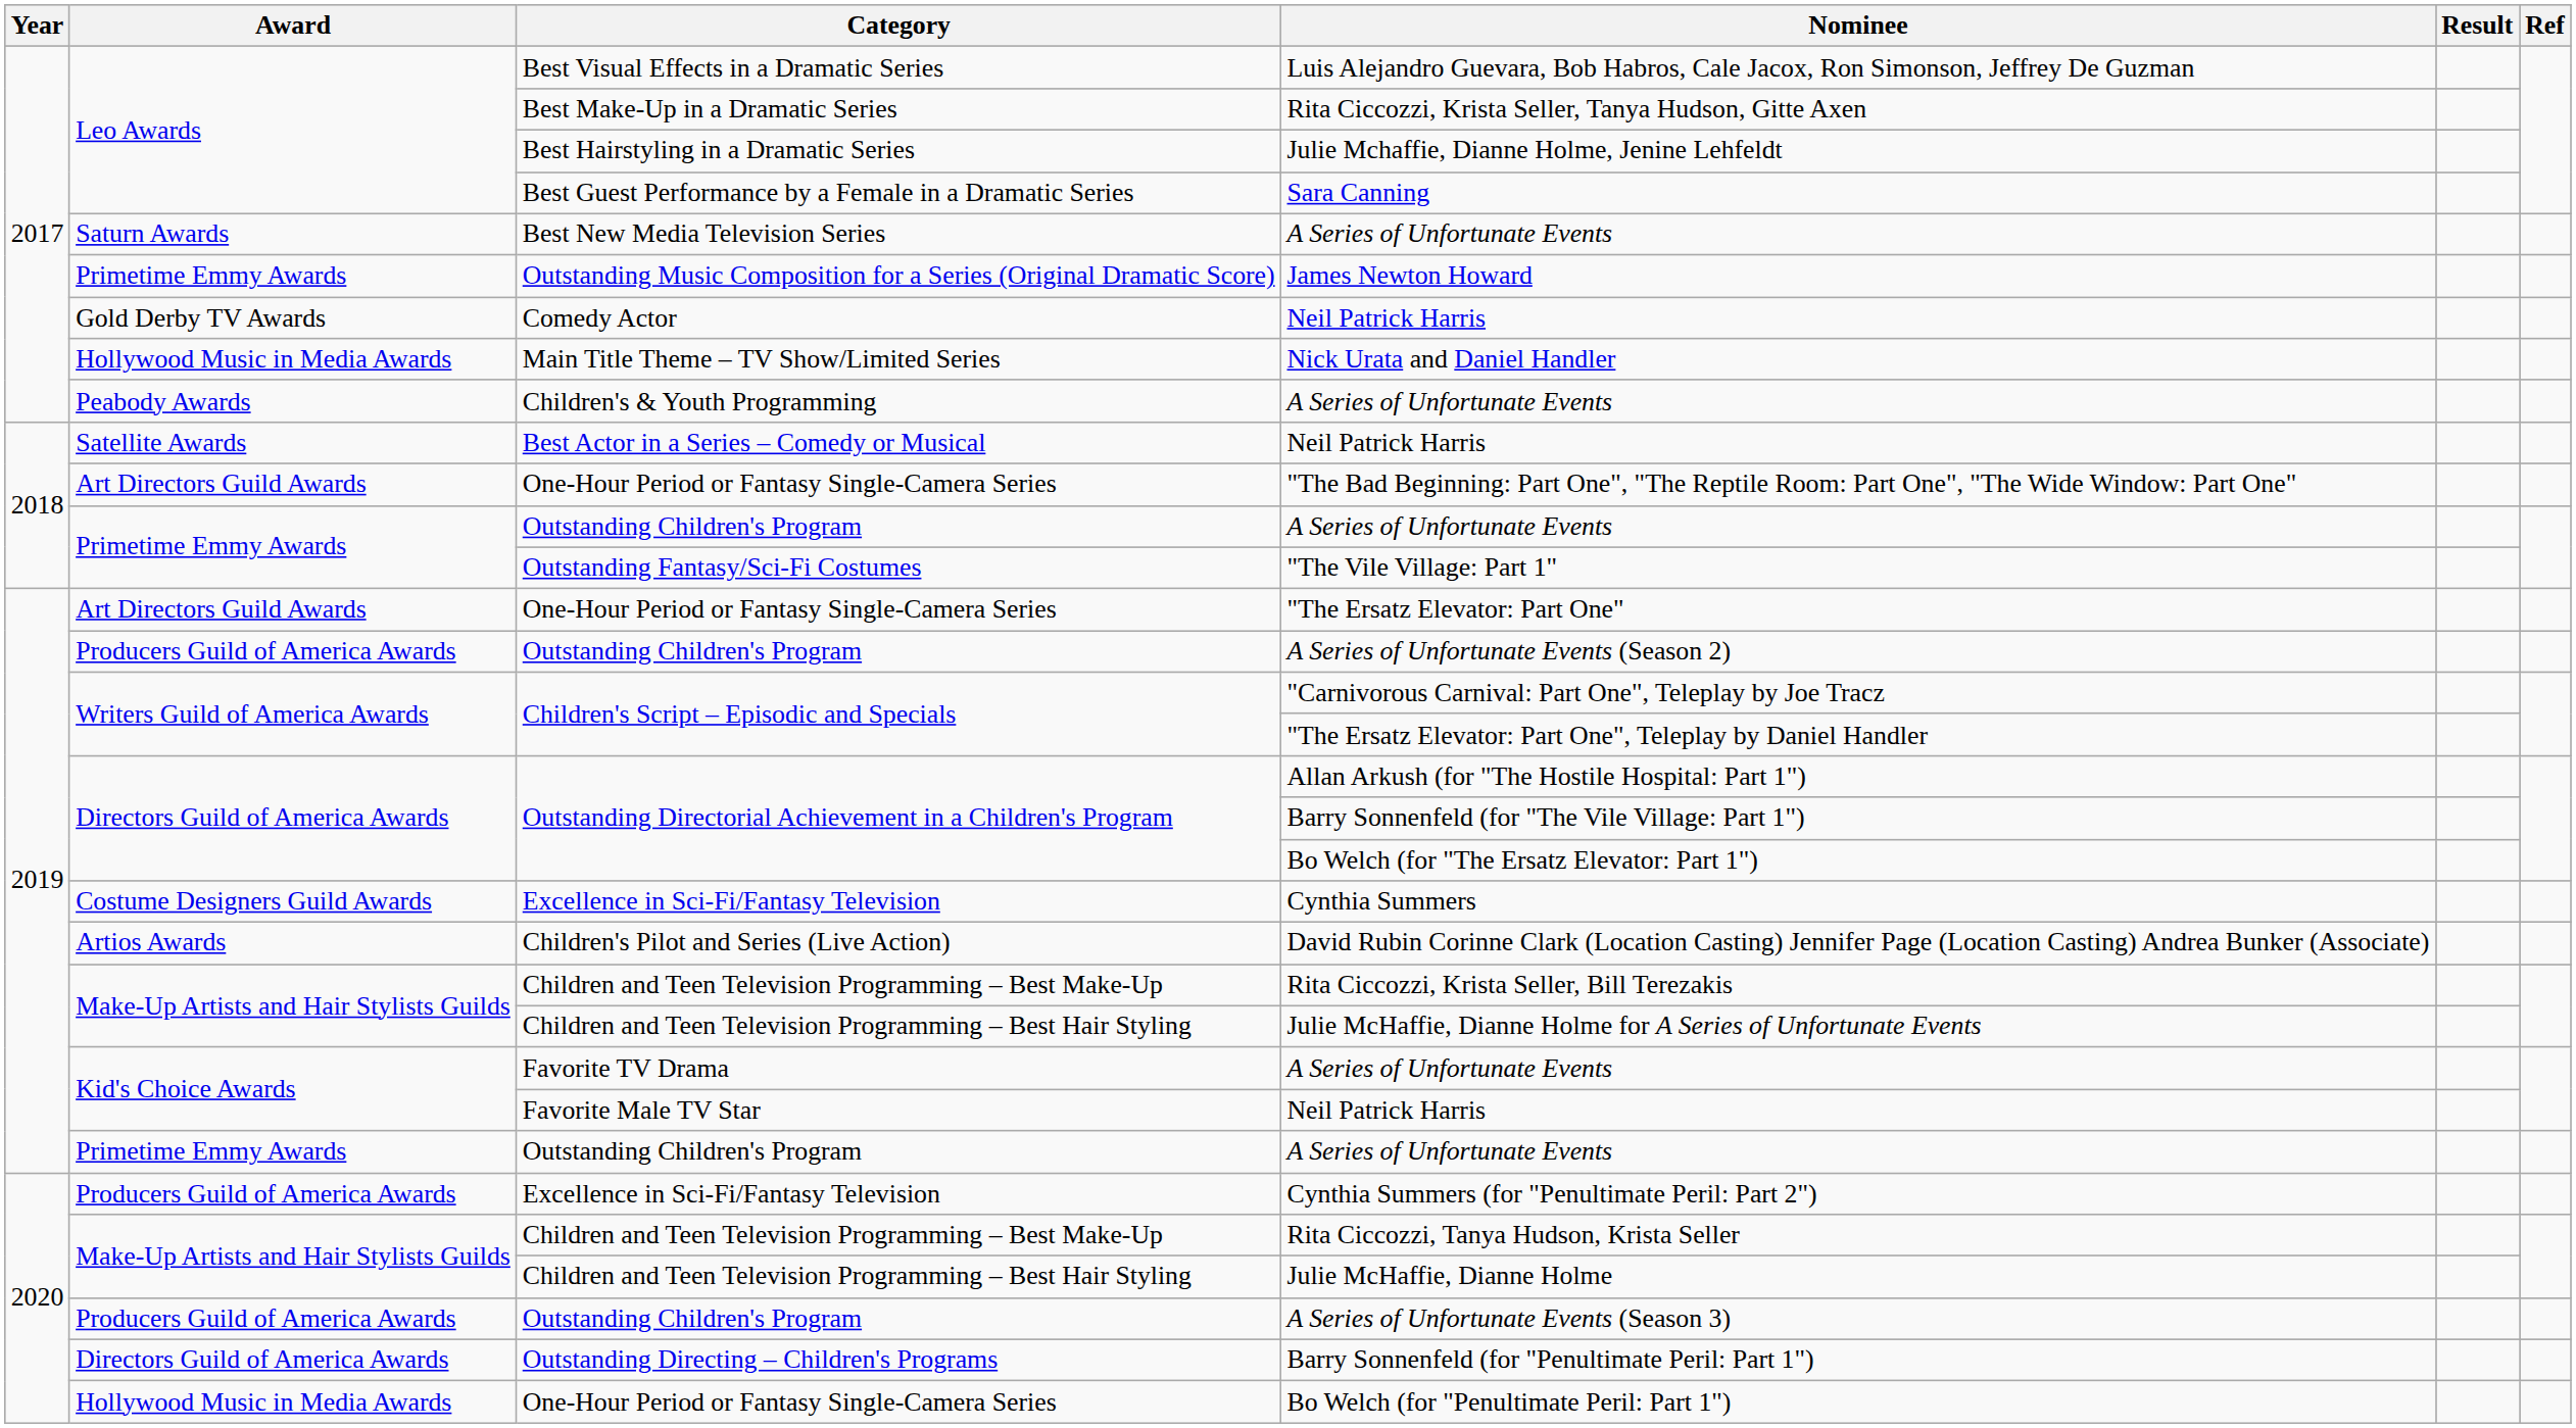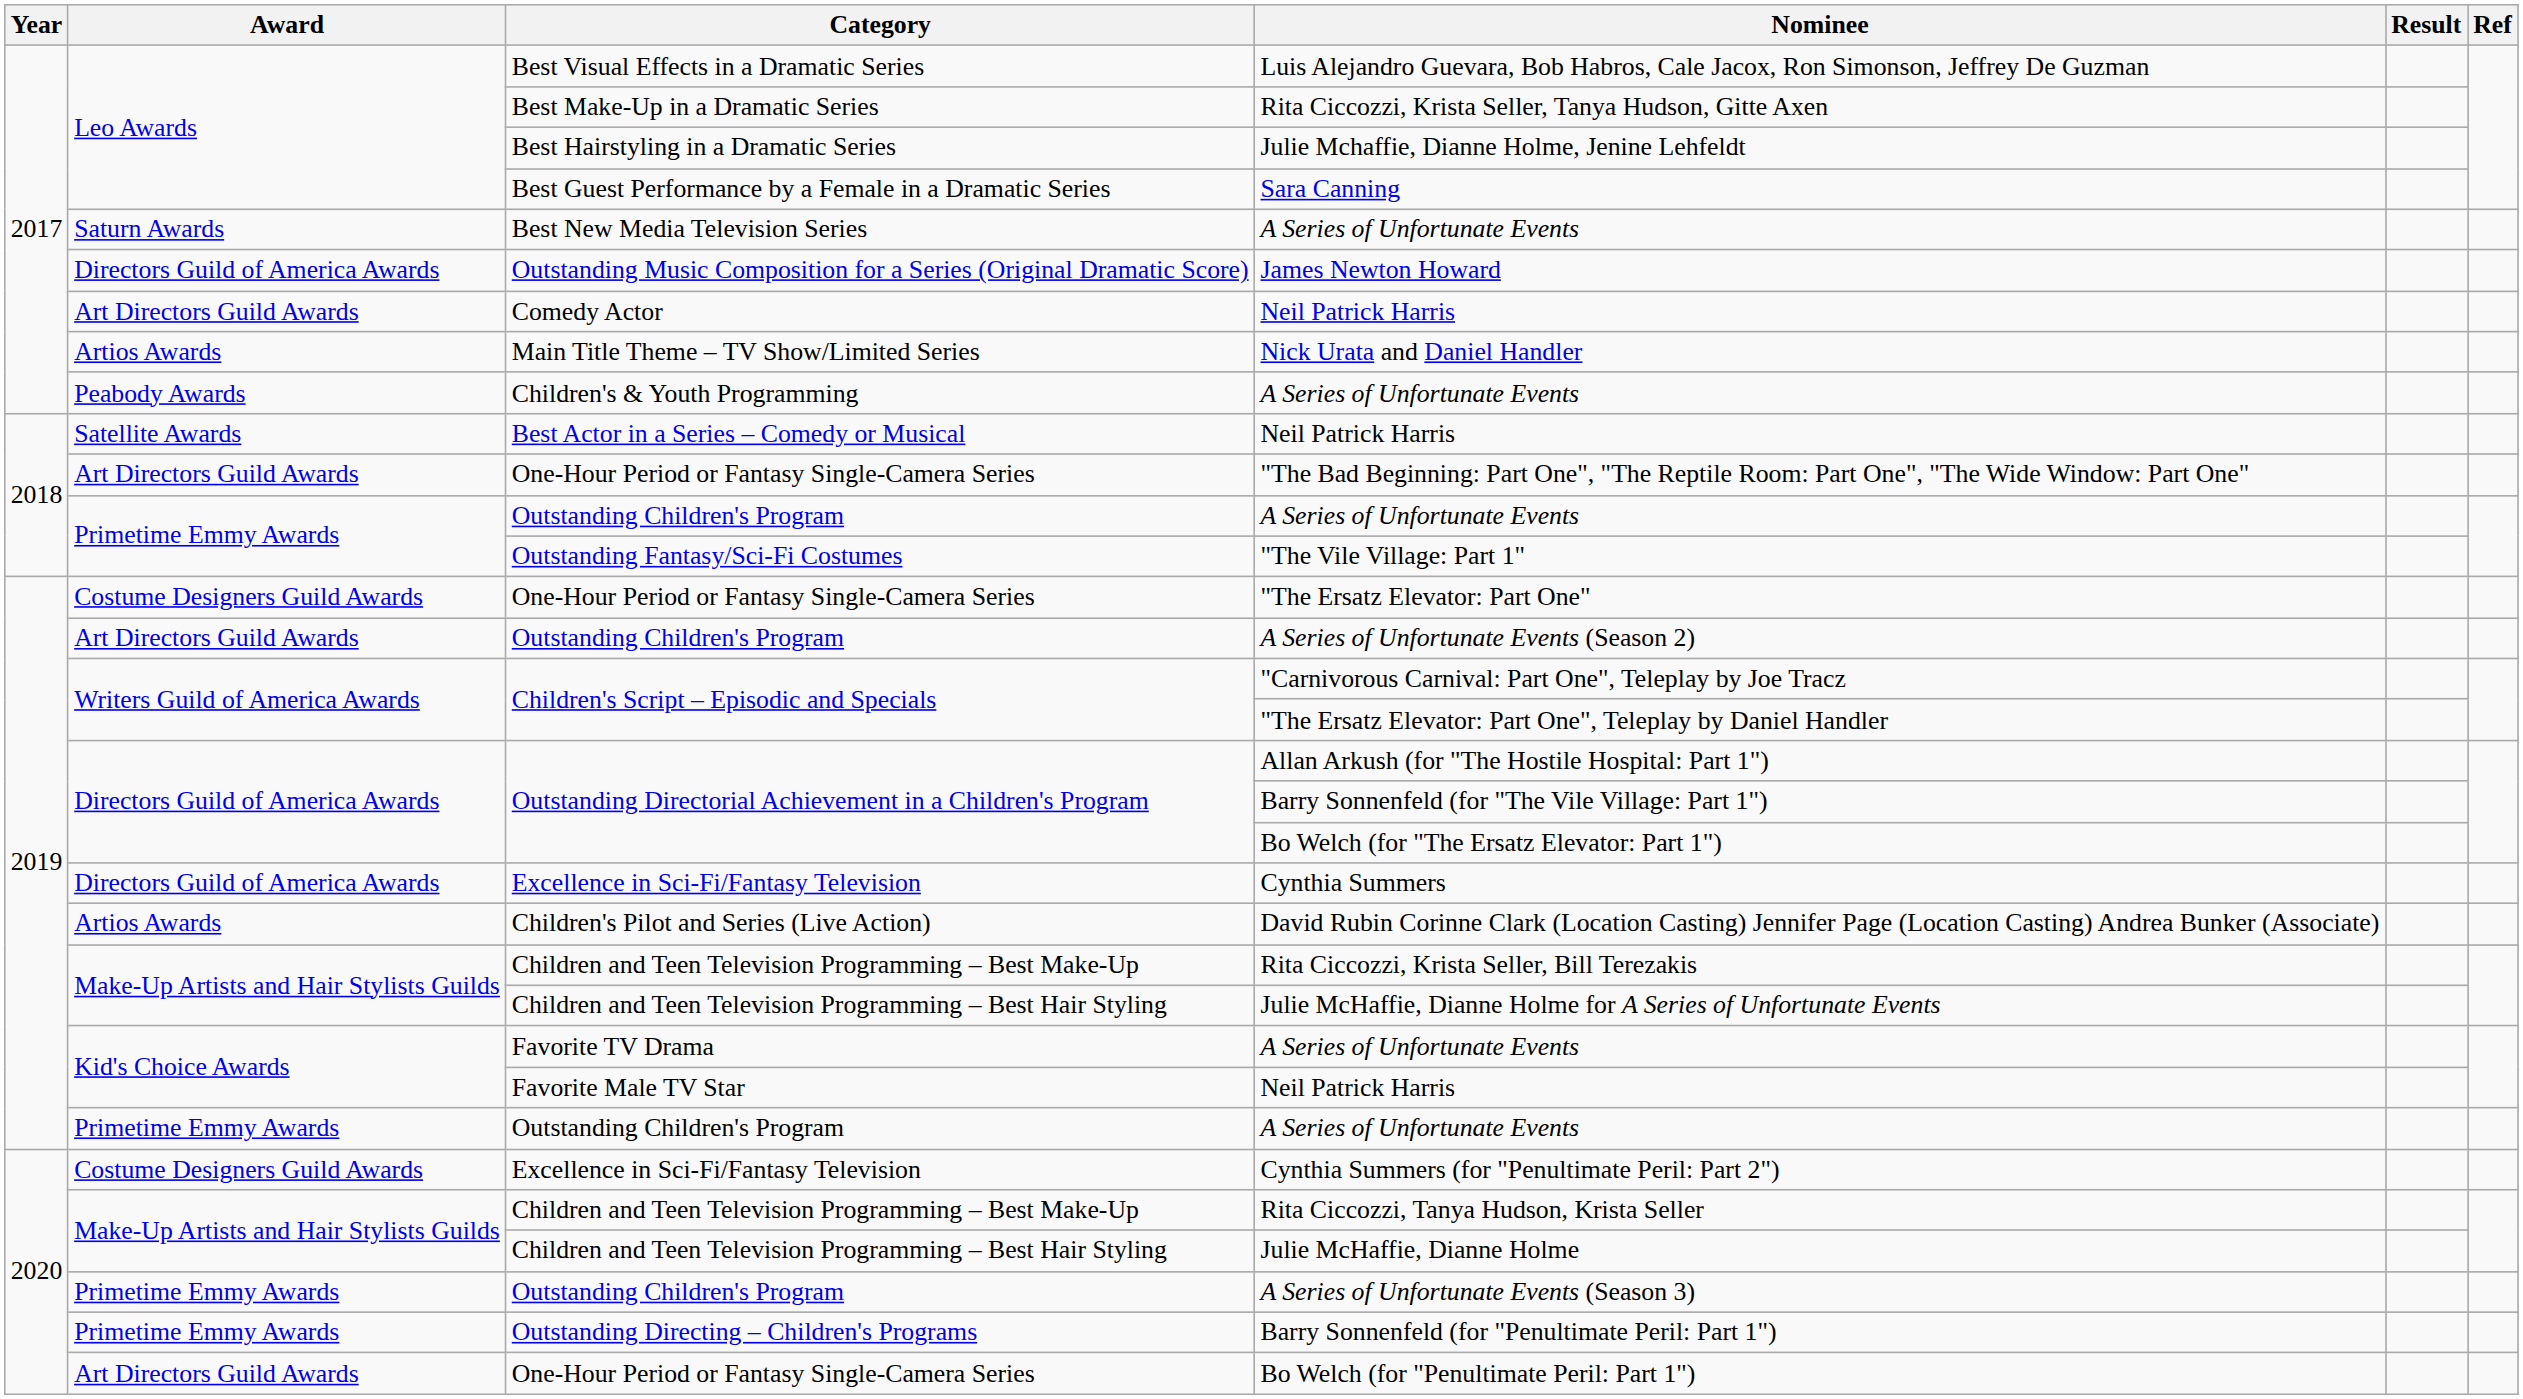James Newton Howard | Award: Primetime Emmy Awards -> Directors Guild of America Awards
Comedy Actor / Neil Patrick Harris | Award: Gold Derby TV Awards -> Art Directors Guild Awards
Nick Urata and Daniel Handler | Award: Hollywood Music in Media Awards -> Artios Awards
"The Ersatz Elevator: Part One" | Award: Art Directors Guild Awards -> Costume Designers Guild Awards
A Series of Unfortunate Events (Season 2) | Award: Producers Guild of America Awards -> Art Directors Guild Awards
Cynthia Summers | Award: Costume Designers Guild Awards -> Directors Guild of America Awards
Cynthia Summers (for "Penultimate Peril: Part 2") | Award: Producers Guild of America Awards -> Costume Designers Guild Awards
A Series of Unfortunate Events (Season 3) | Award: Producers Guild of America Awards -> Primetime Emmy Awards
Barry Sonnenfeld (for "Penultimate Peril: Part 1") | Award: Directors Guild of America Awards -> Primetime Emmy Awards
Bo Welch (for "Penultimate Peril: Part 1") | Award: Hollywood Music in Media Awards -> Art Directors Guild Awards
